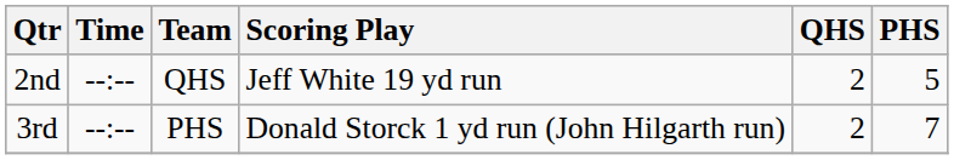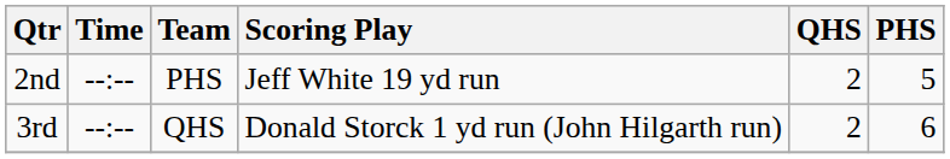2nd | Team: QHS -> PHS
3rd | Team: PHS -> QHS
3rd | PHS: 7 -> 6
